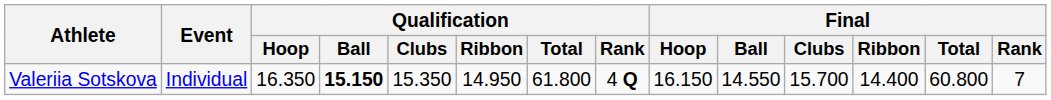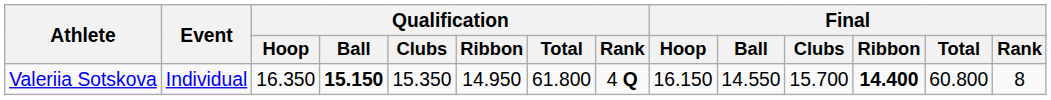Valeriia Sotskova | Final / Ribbon: normal -> bold
Valeriia Sotskova | Final / Rank: 7 -> 8
